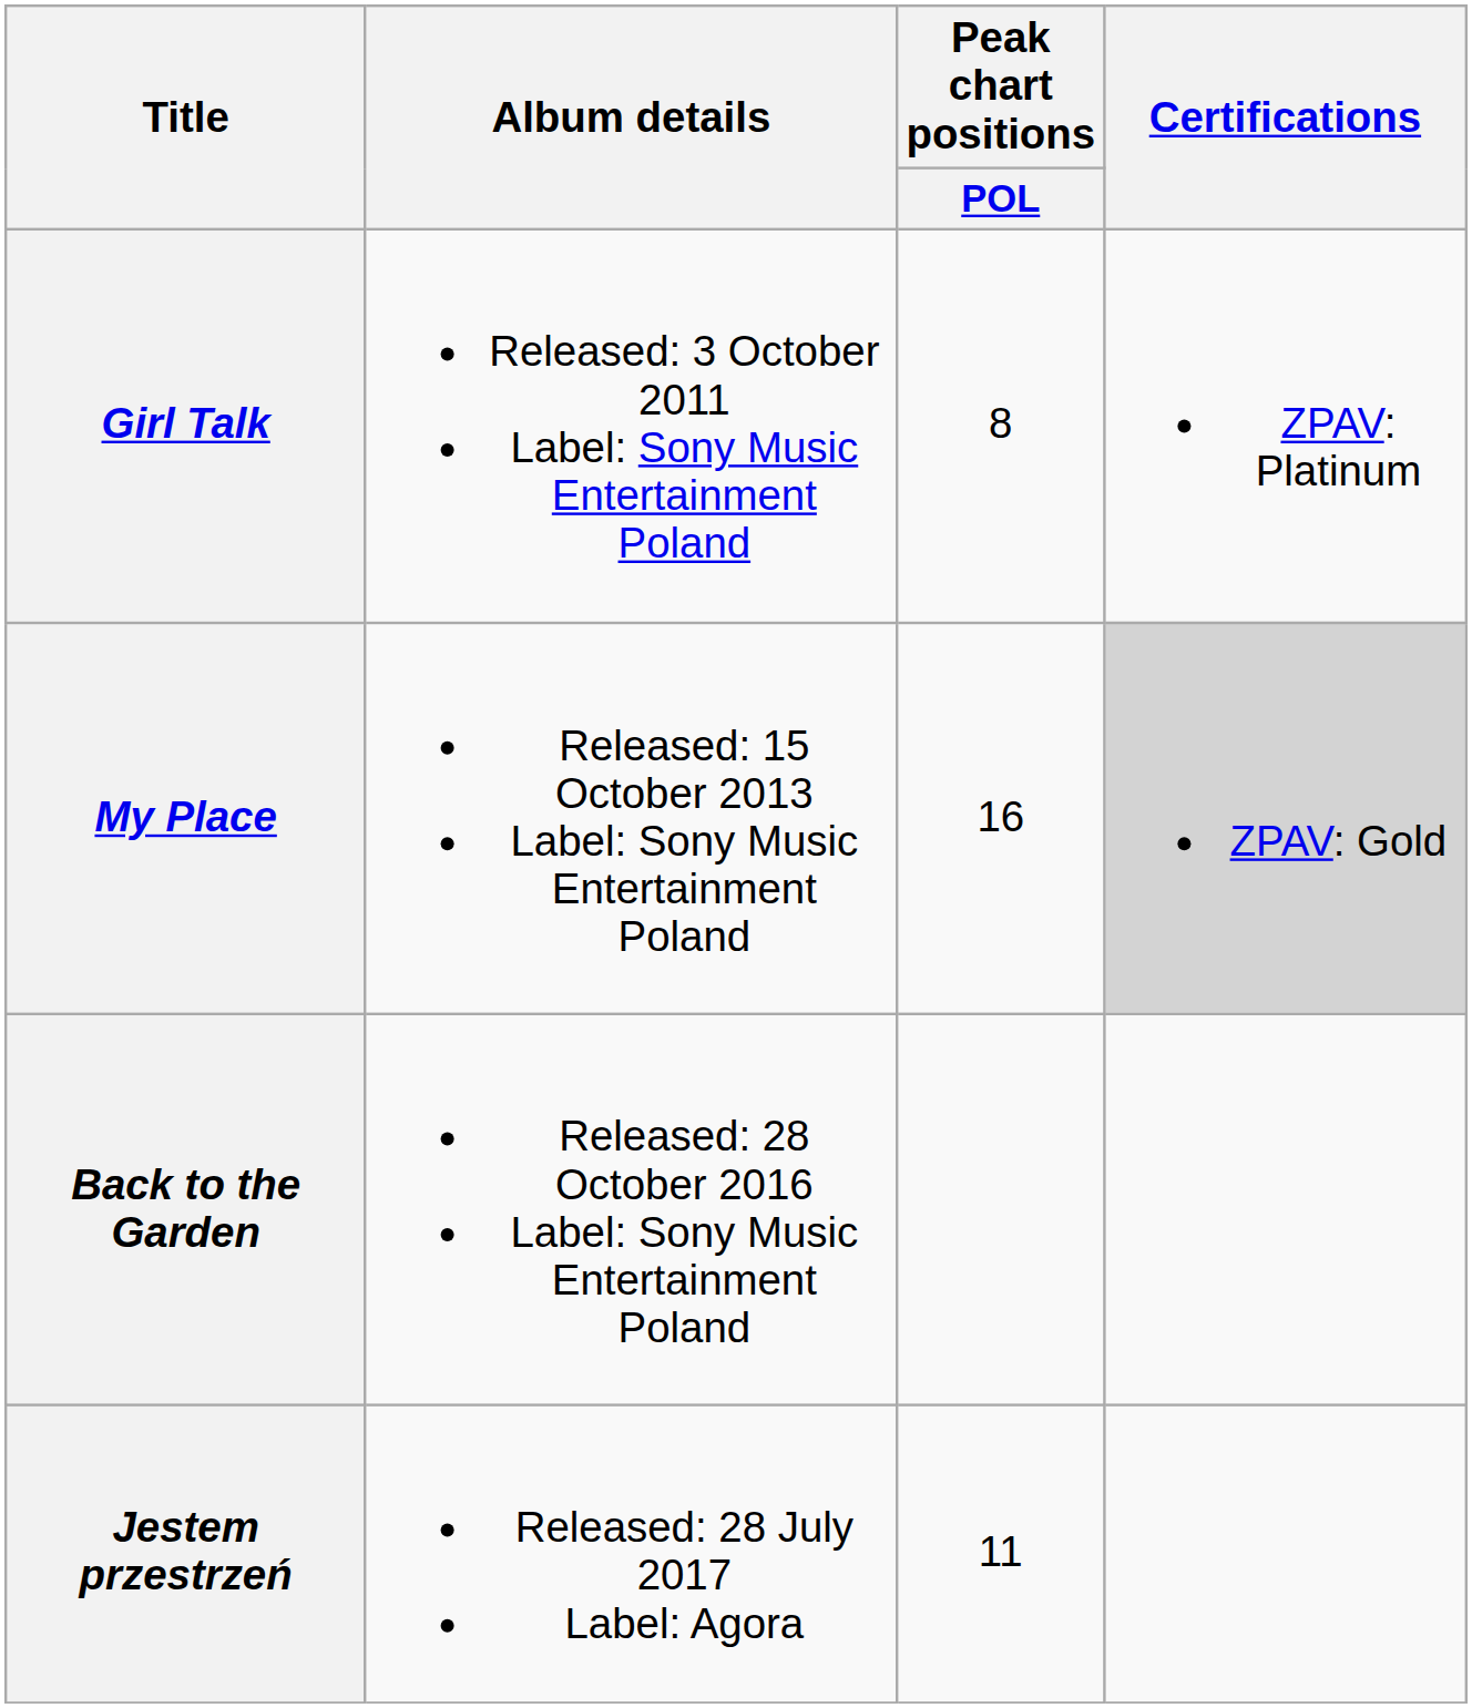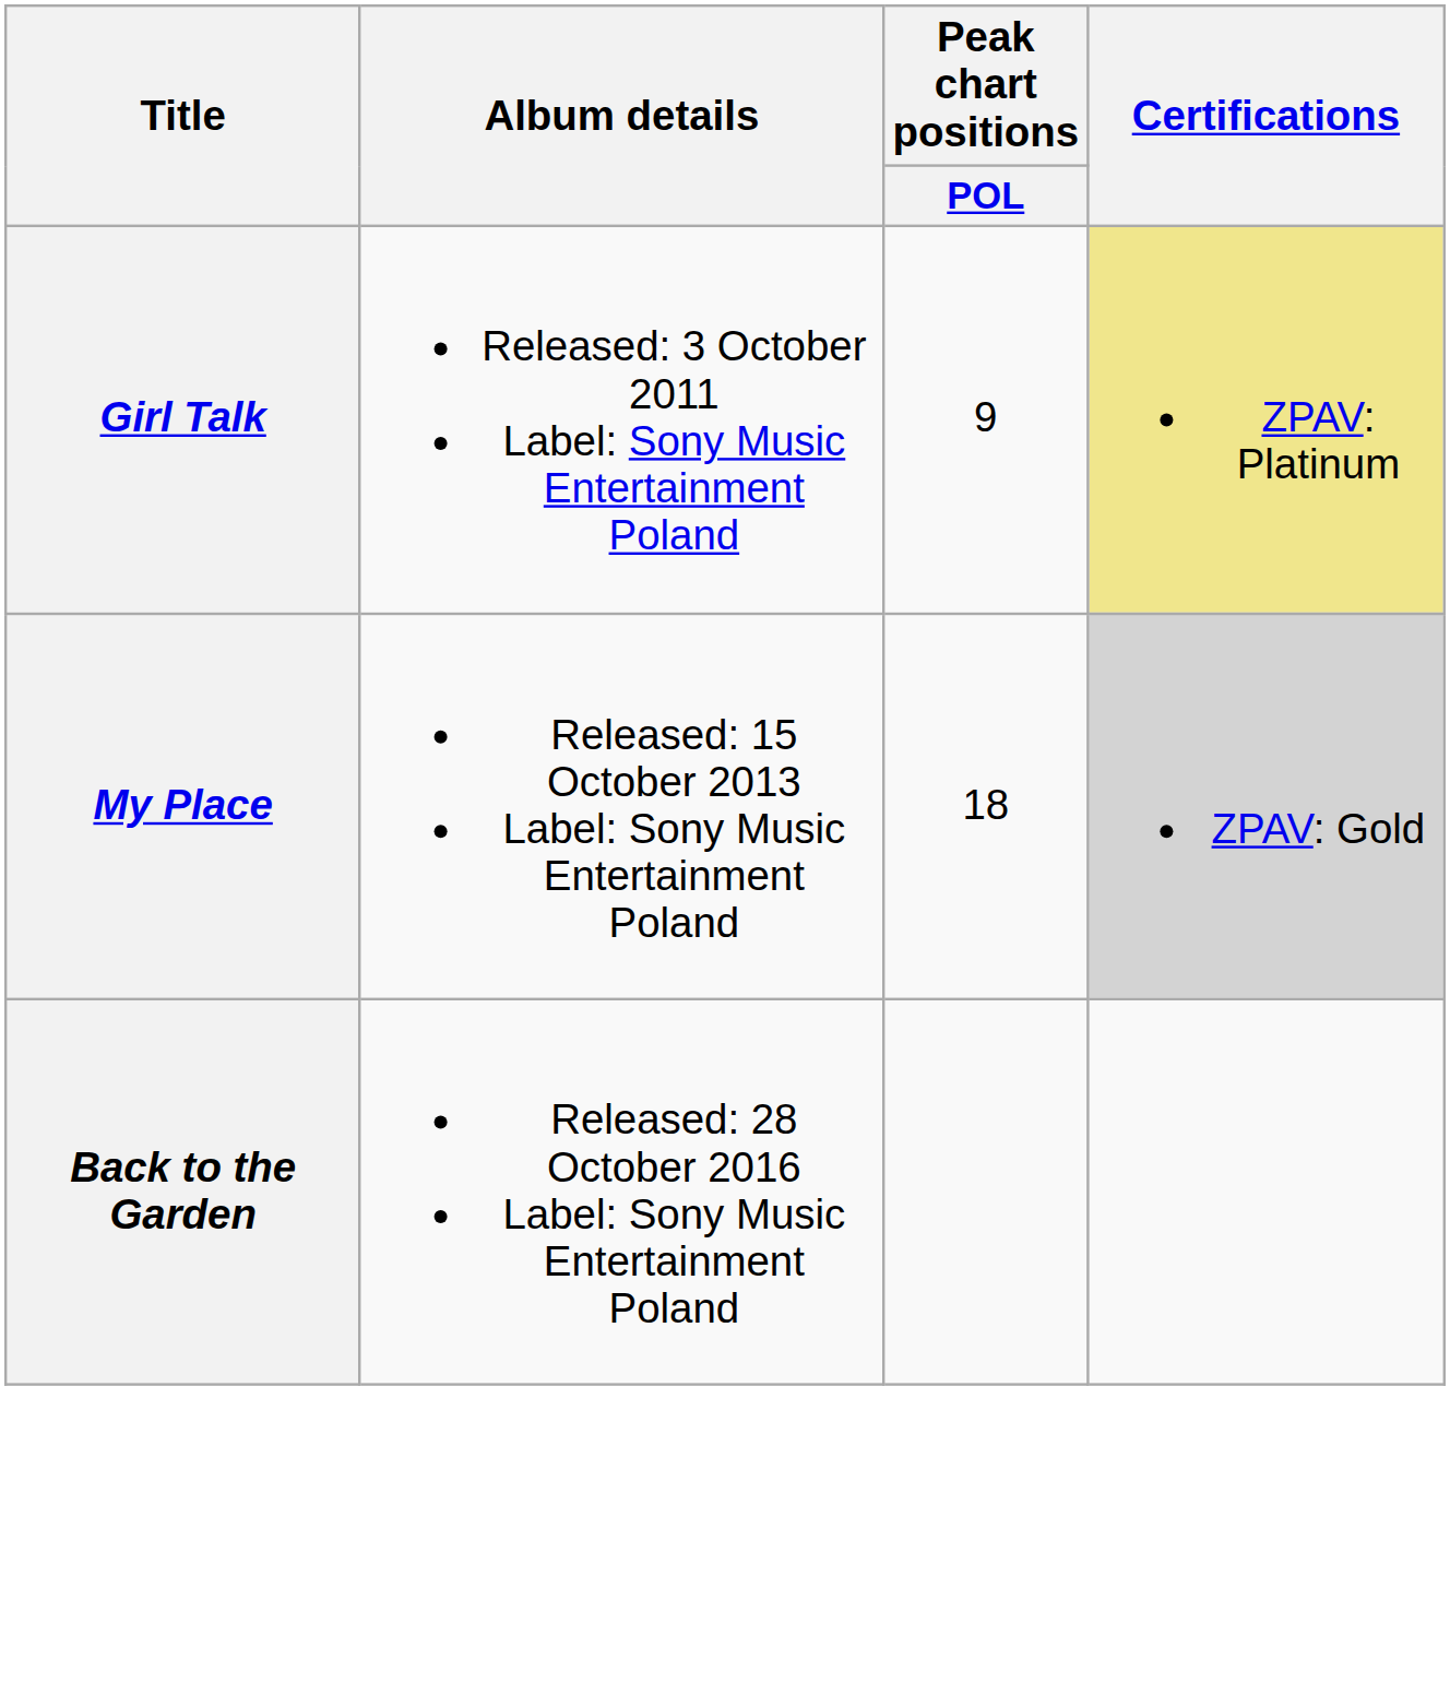Girl Talk | Peak chart positions / POL: 8 -> 9
Girl Talk | Certifications: no background -> khaki background
My Place | Peak chart positions / POL: 16 -> 18
- row: Jestem przestrzeń | Released: 28 July 2017 Label: Agora | 11
